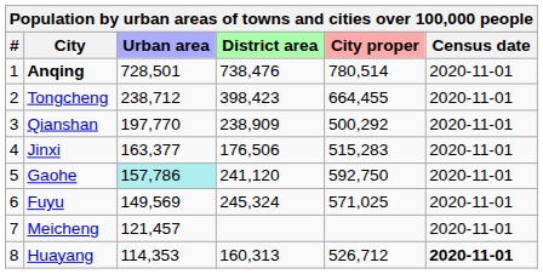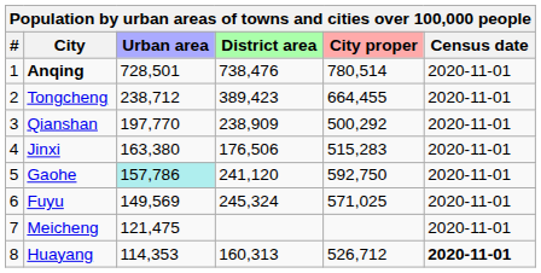Tongcheng | District area: 398,423 -> 389,423
Jinxi | Urban area: 163,377 -> 163,380
Meicheng | Urban area: 121,457 -> 121,475
